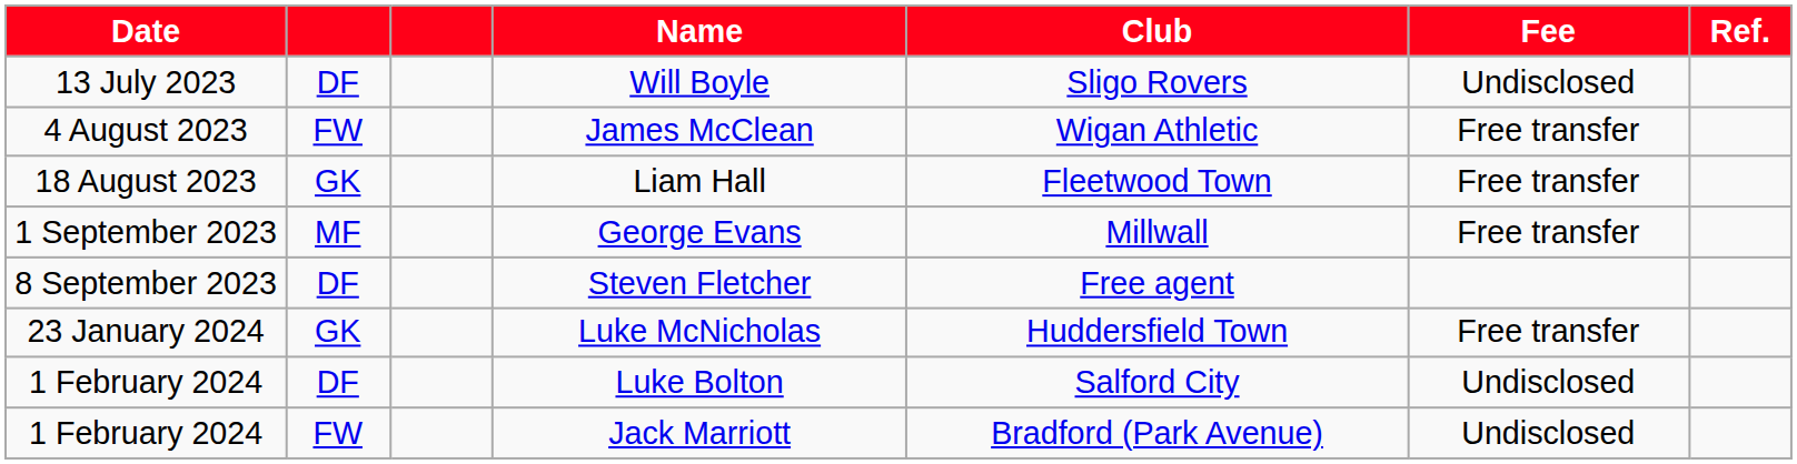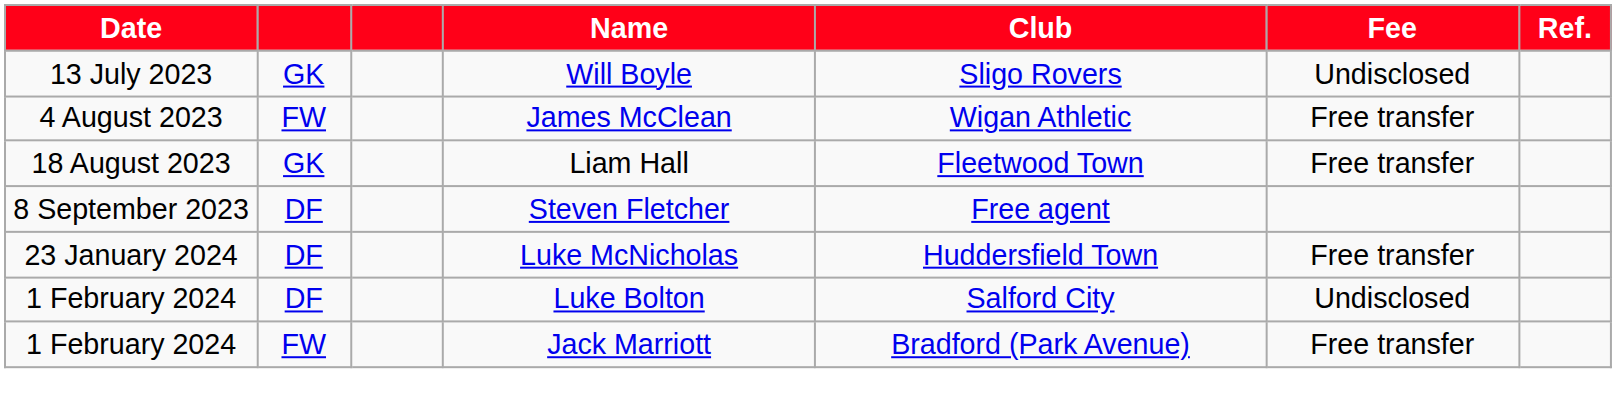Will Boyle | column 2: DF -> GK
- row: 1 September 2023 | MF | George Evans | Millwall | Free transfer
Luke McNicholas | column 2: GK -> DF
Jack Marriott | Fee: Undisclosed -> Free transfer
